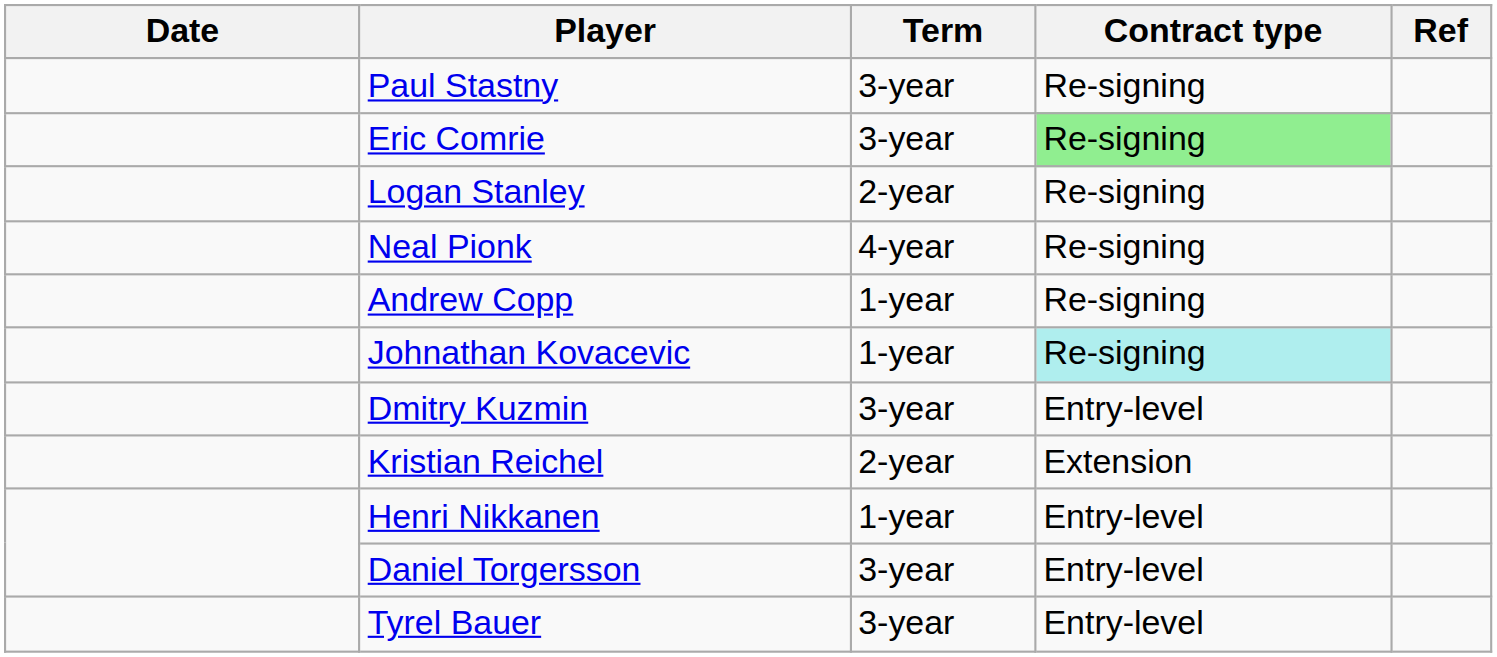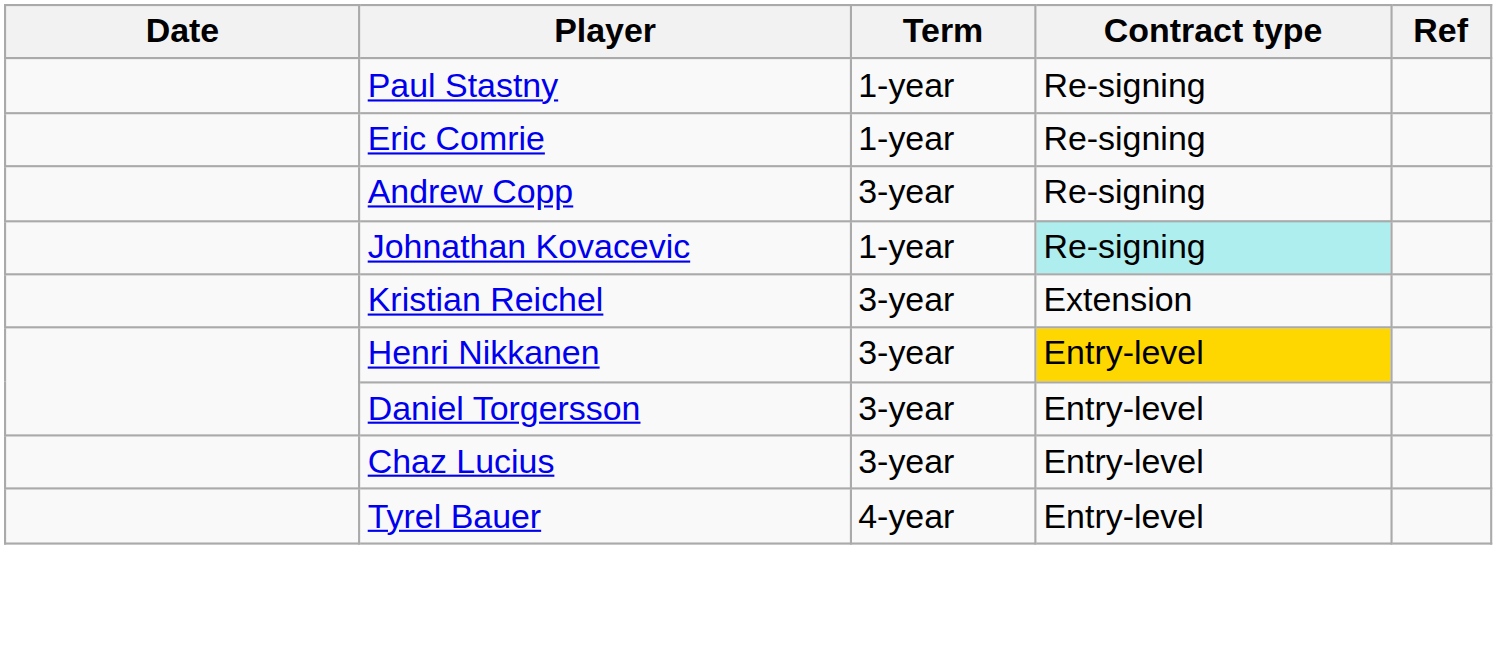Paul Stastny | Term: 3-year -> 1-year
Eric Comrie | Term: 3-year -> 1-year
Eric Comrie | Contract type: lightgreen background -> no background
- row: Logan Stanley | 2-year | Re-signing
- row: Neal Pionk | 4-year | Re-signing
Andrew Copp | Term: 1-year -> 3-year
- row: Dmitry Kuzmin | 3-year | Entry-level
Kristian Reichel | Term: 2-year -> 3-year
Henri Nikkanen | Term: 1-year -> 3-year
Henri Nikkanen | Contract type: no background -> gold background
+ row: Chaz Lucius | 3-year | Entry-level
Tyrel Bauer | Term: 3-year -> 4-year
